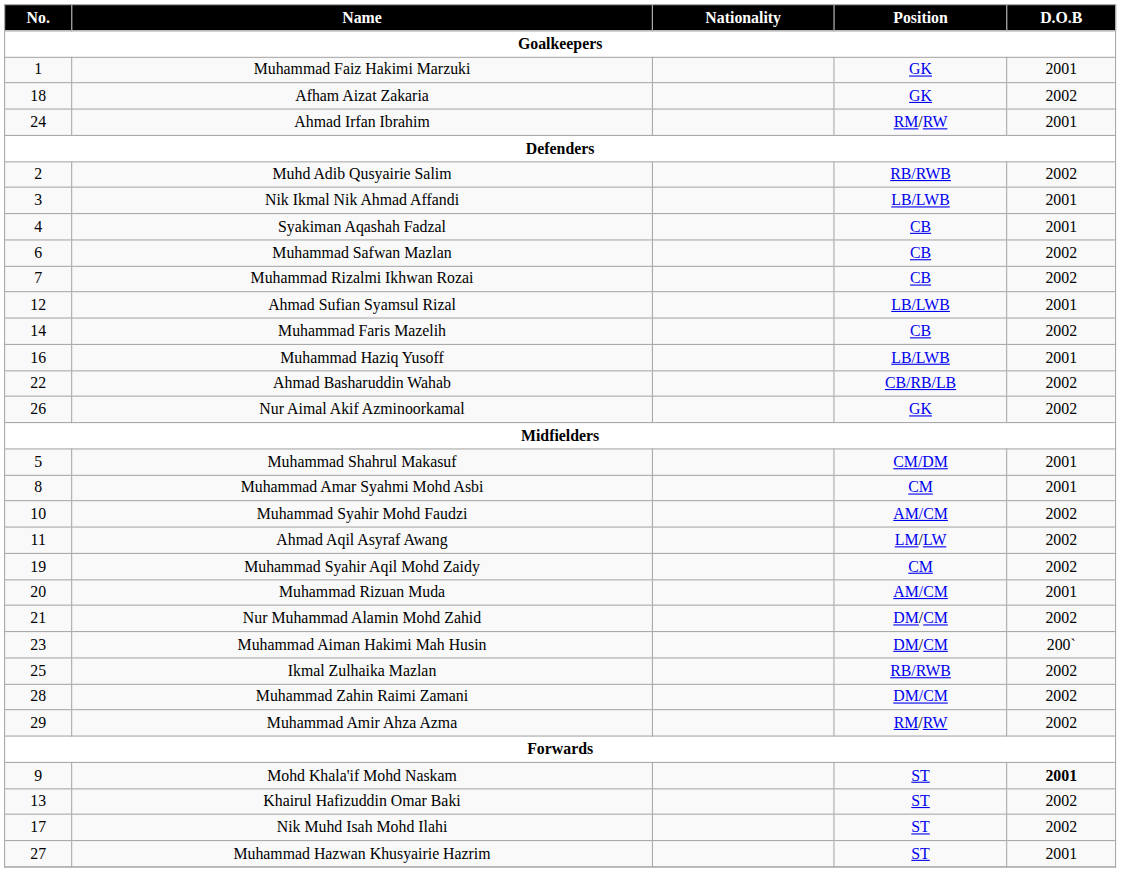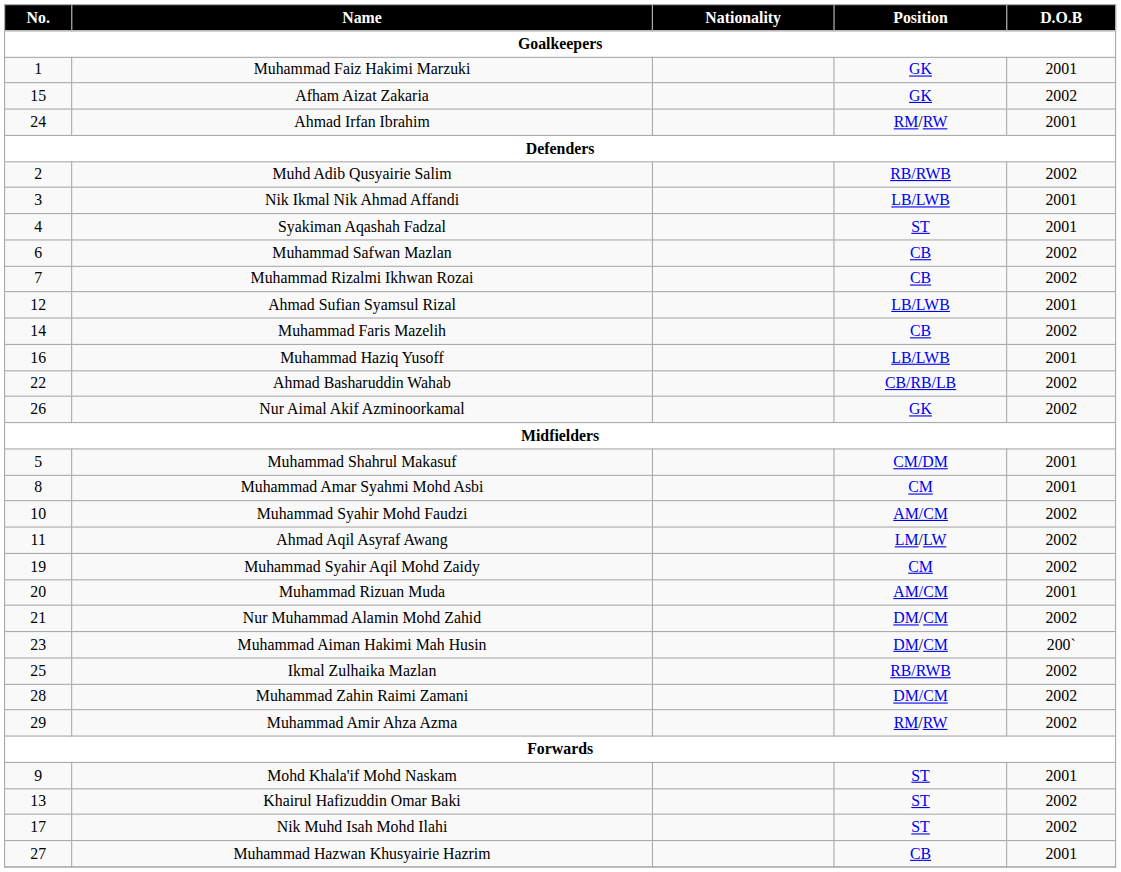Afham Aizat Zakaria | No.: 18 -> 15
Syakiman Aqashah Fadzal | Position: CB -> ST
Mohd Khala'if Mohd Naskam | D.O.B: bold -> normal
Muhammad Hazwan Khusyairie Hazrim | Position: ST -> CB
